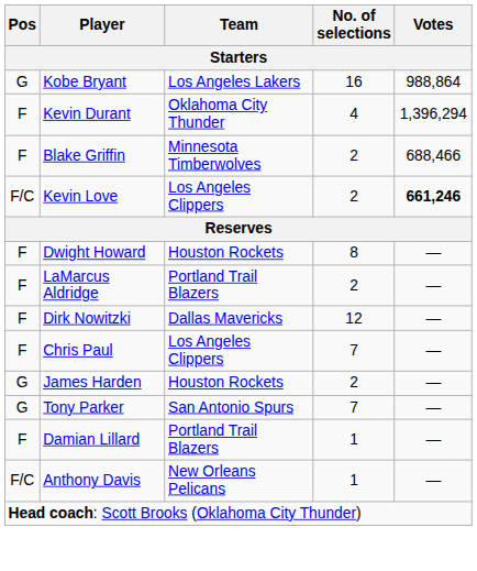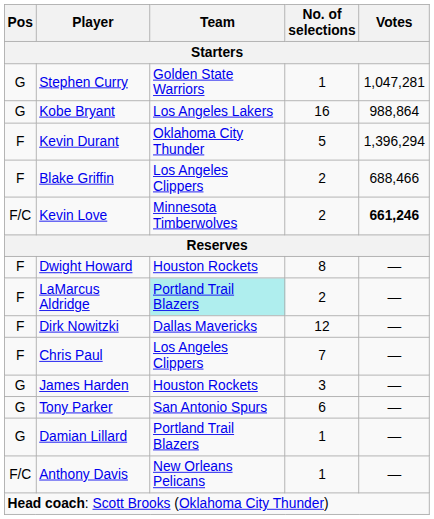+ row: G | Stephen Curry | Golden State Warriors | 1 | 1,047,281
Kevin Durant | No. of selections: 4 -> 5
Blake Griffin | Team: Minnesota Timberwolves -> Los Angeles Clippers
Kevin Love | Team: Los Angeles Clippers -> Minnesota Timberwolves
LaMarcus Aldridge | Team: no background -> paleturquoise background
James Harden | No. of selections: 2 -> 3
Tony Parker | No. of selections: 7 -> 6
Damian Lillard | Pos: F -> G
